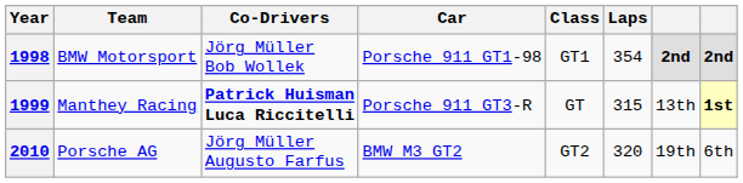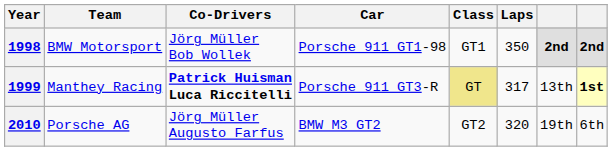1998 | Laps: 354 -> 350
1999 | Class: no background -> khaki background
1999 | Laps: 315 -> 317
